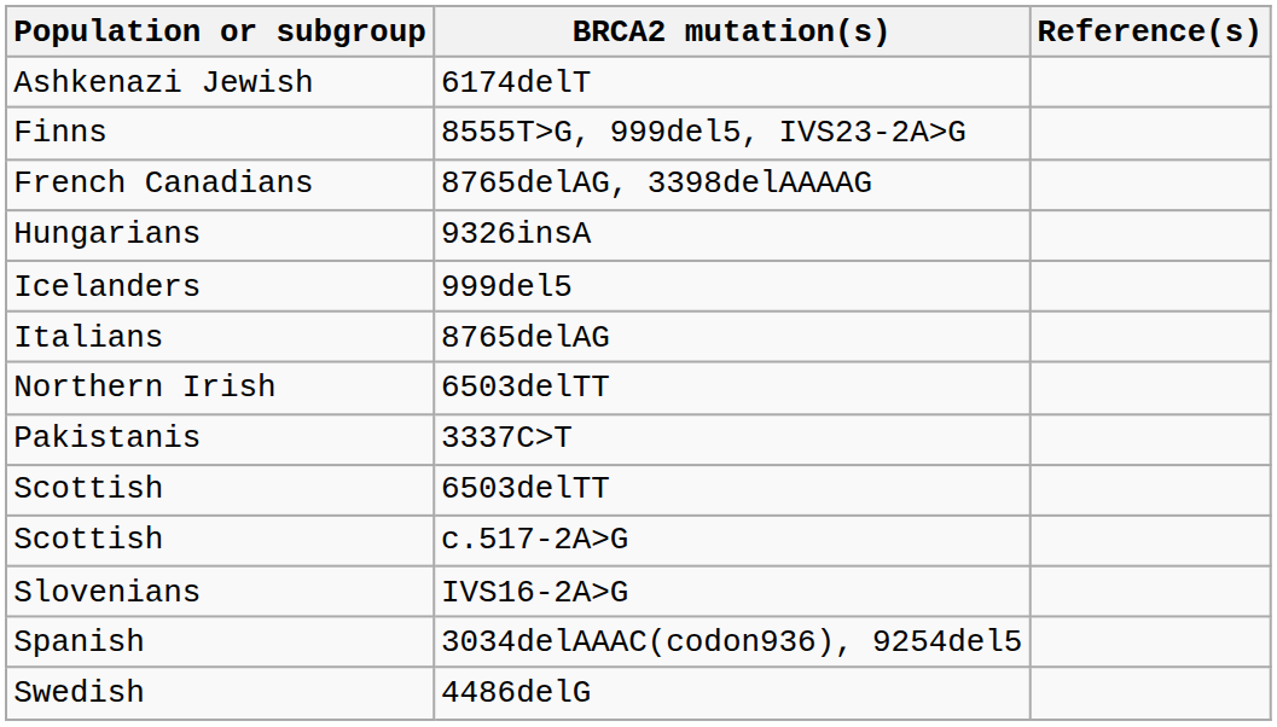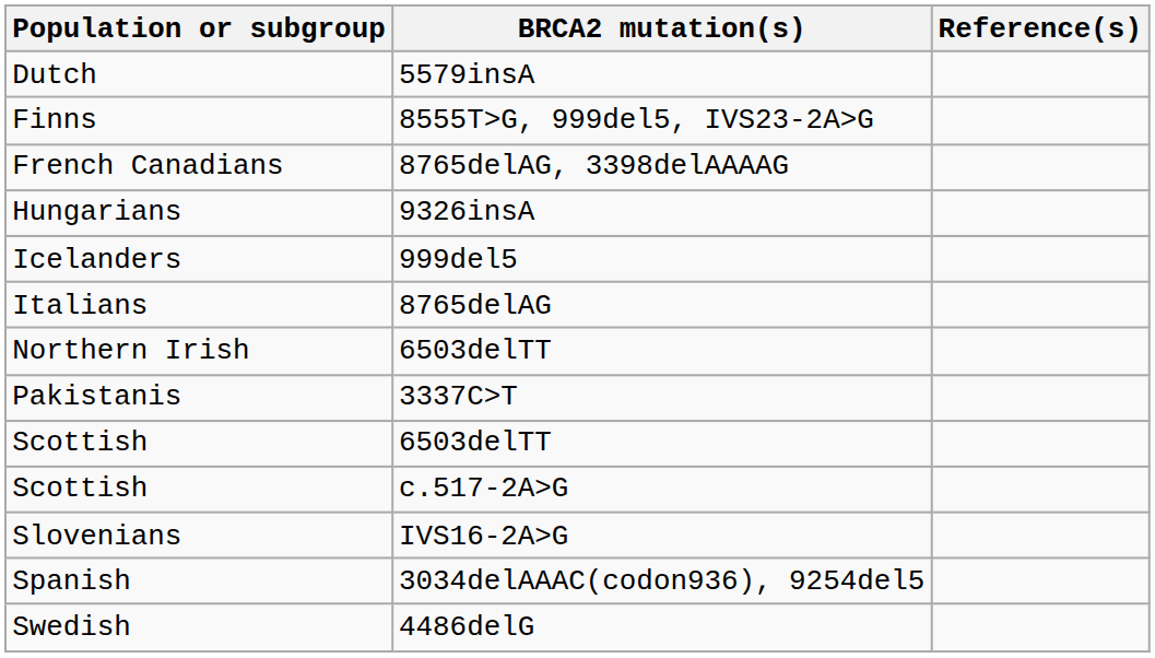- row: Ashkenazi Jewish | 6174delT
+ row: Dutch | 5579insA
